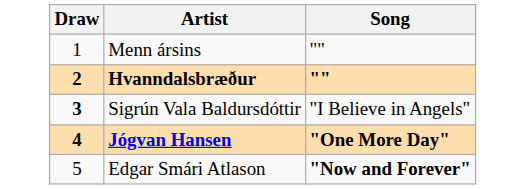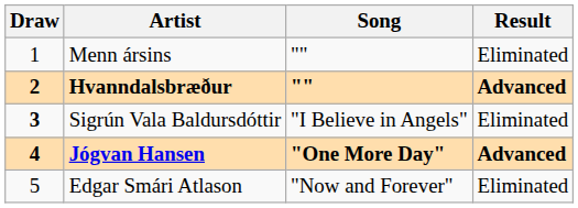+ column: Result | Eliminated | Advanced | Eliminated | Advanced | Eliminated
Edgar Smári Atlason | Song: bold -> normal
